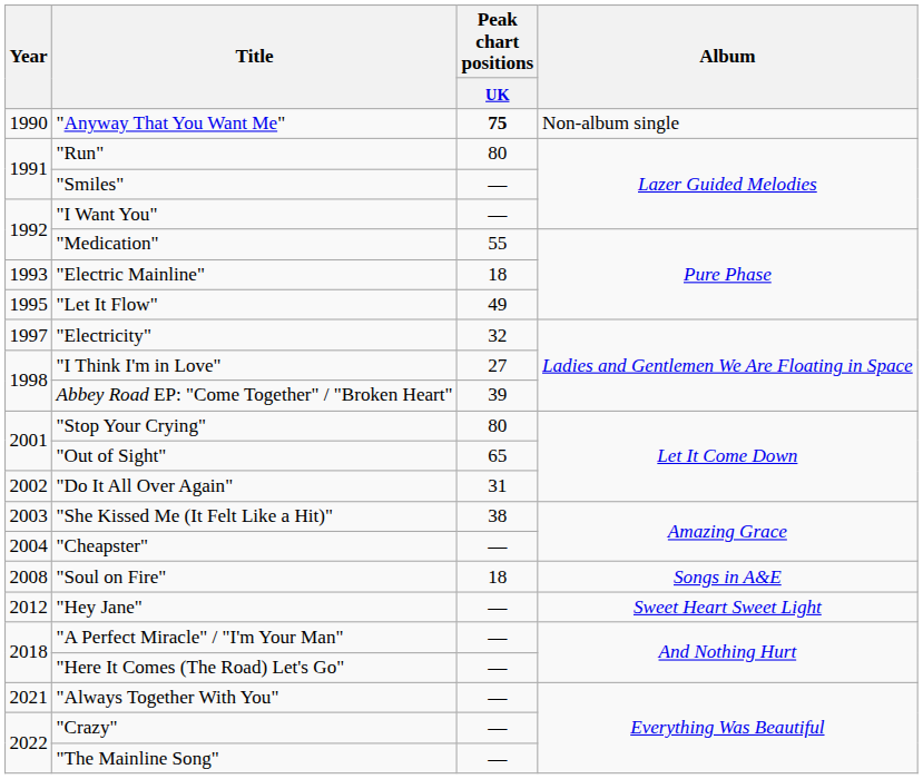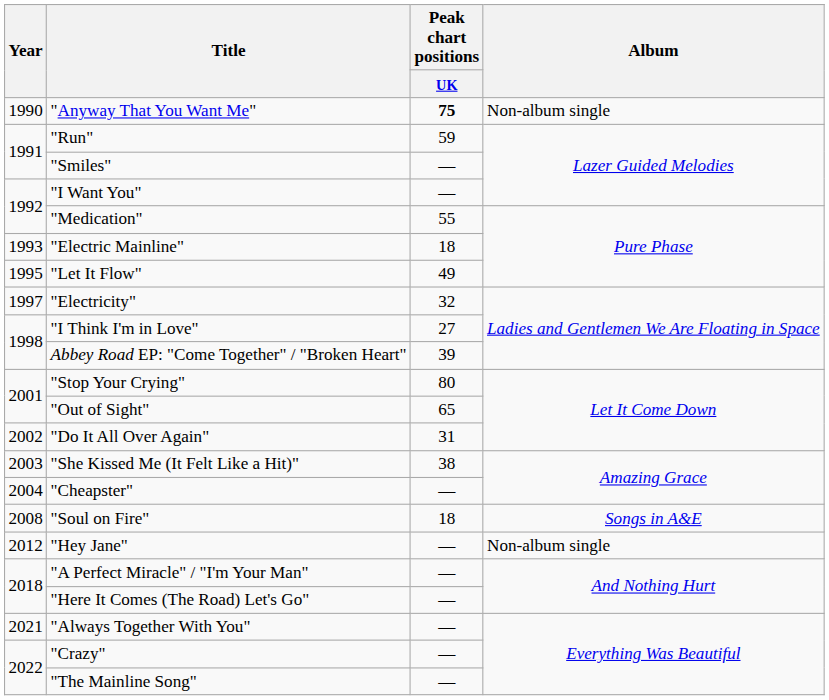"Run" | Peak chart positions / UK: 80 -> 59
"Hey Jane" | Album: Sweet Heart Sweet Light -> Non-album single
